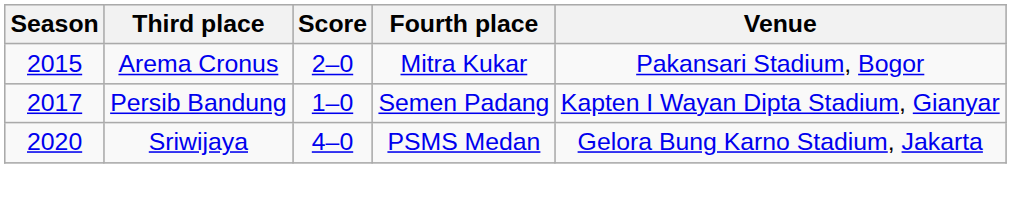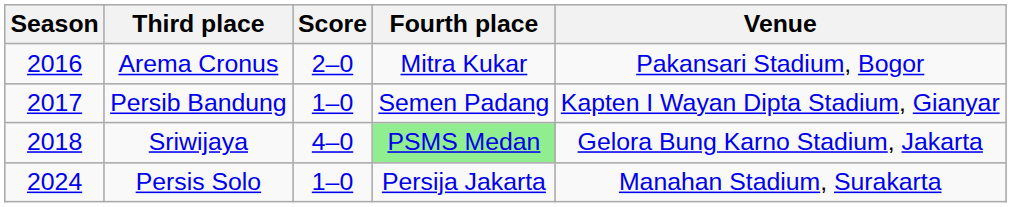Arema Cronus | Season: 2015 -> 2016
Sriwijaya | Season: 2020 -> 2018
Sriwijaya | Fourth place: no background -> lightgreen background
+ row: 2024 | Persis Solo | 1–0 | Persija Jakarta | Manahan Stadium, Surakarta
